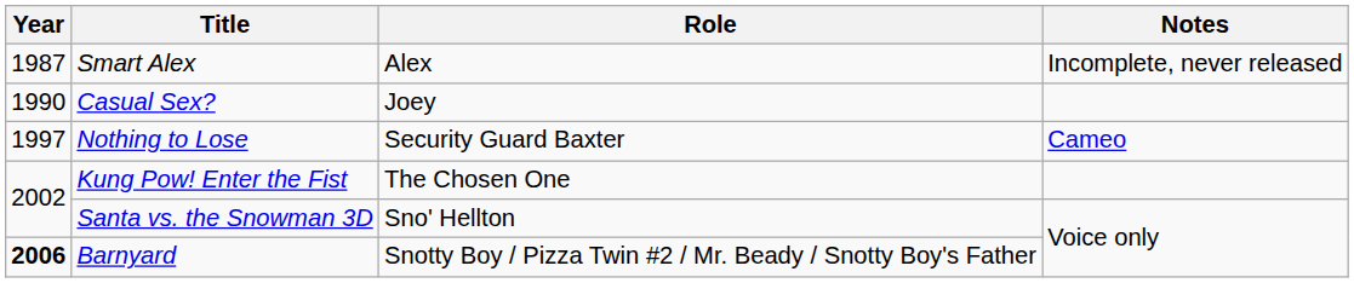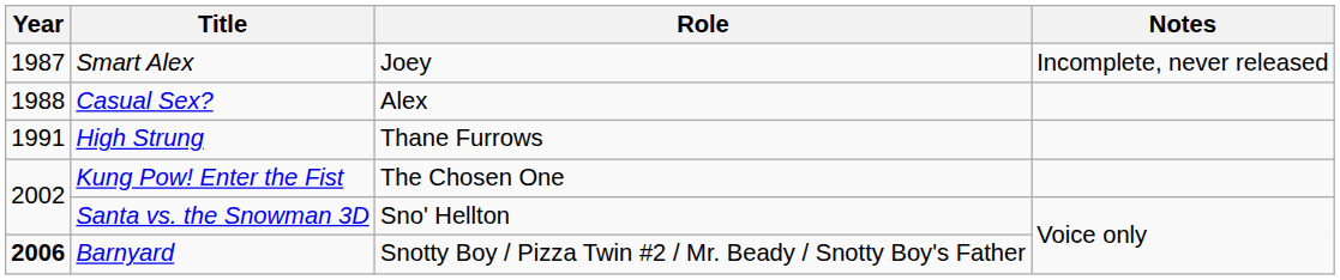Smart Alex | Role: Alex -> Joey
Casual Sex? | Year: 1990 -> 1988
Casual Sex? | Role: Joey -> Alex
+ row: 1991 | High Strung | Thane Furrows
- row: 1997 | Nothing to Lose | Security Guard Baxter | Cameo
